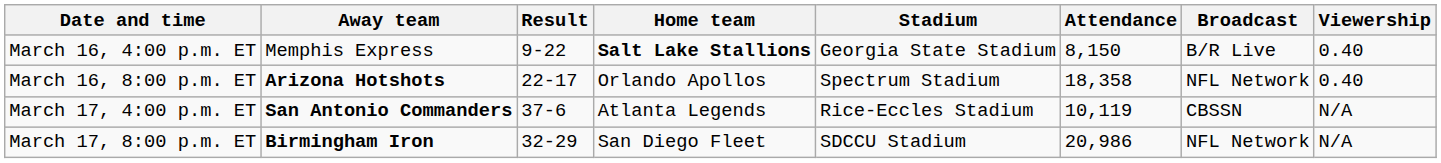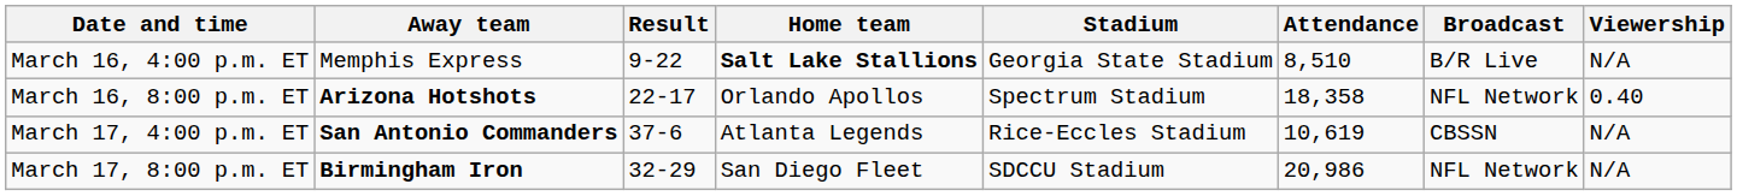March 16, 4:00 p.m. ET | Attendance: 8,150 -> 8,510
March 16, 4:00 p.m. ET | Viewership: 0.40 -> N/A
March 17, 4:00 p.m. ET | Attendance: 10,119 -> 10,619
